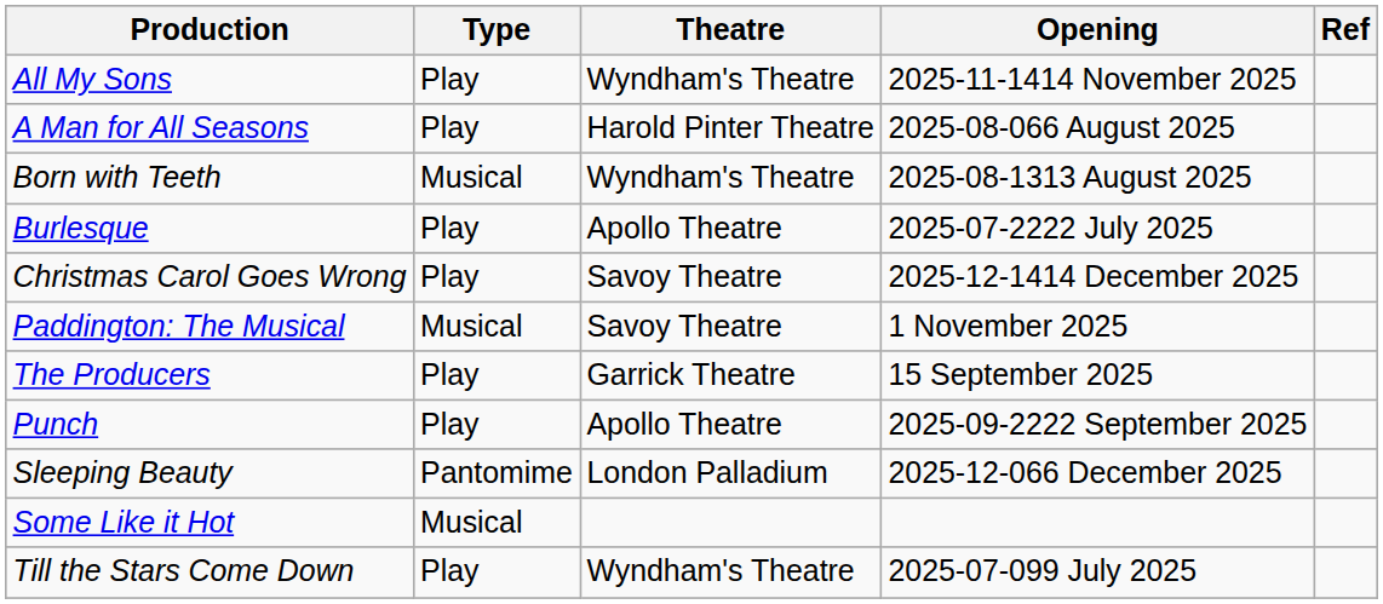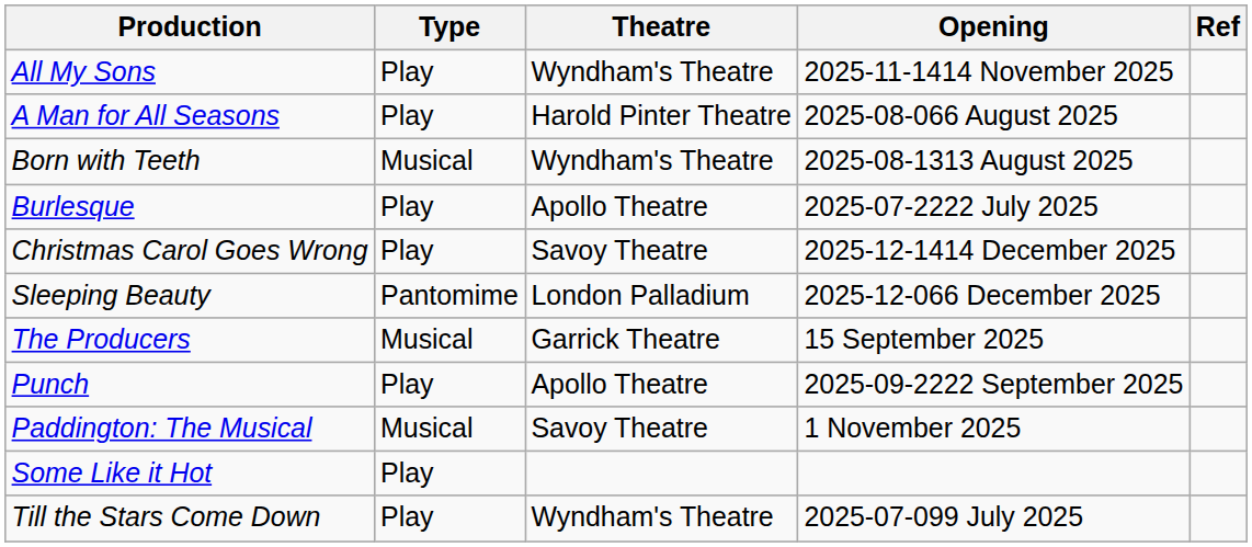rows swapped: Paddington: The Musical <-> Sleeping Beauty
The Producers | Type: Play -> Musical
Some Like it Hot | Type: Musical -> Play
